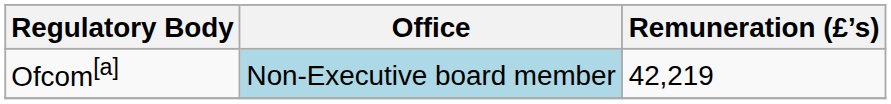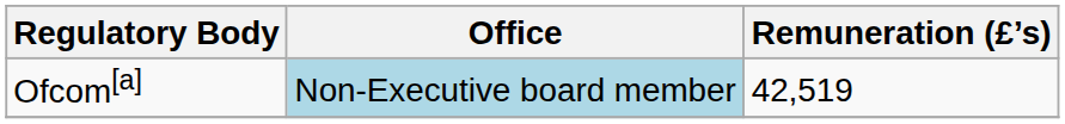Ofcom[a] | Remuneration (£’s): 42,219 -> 42,519
